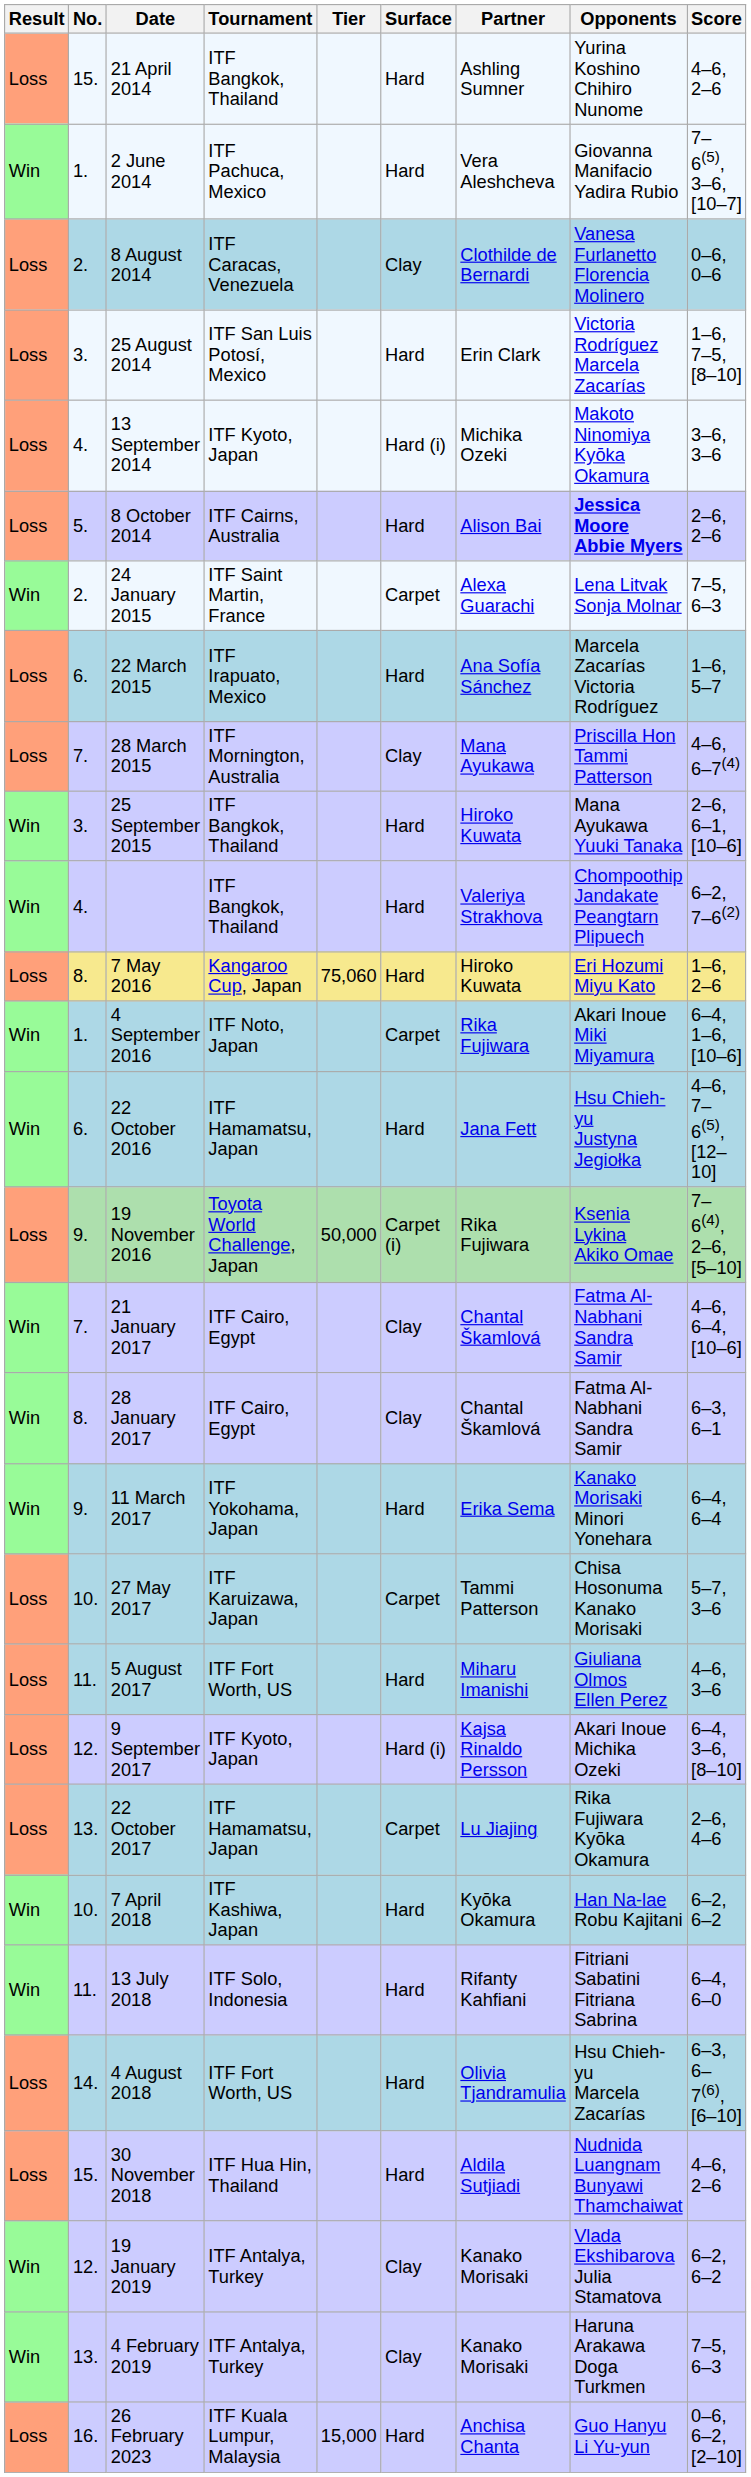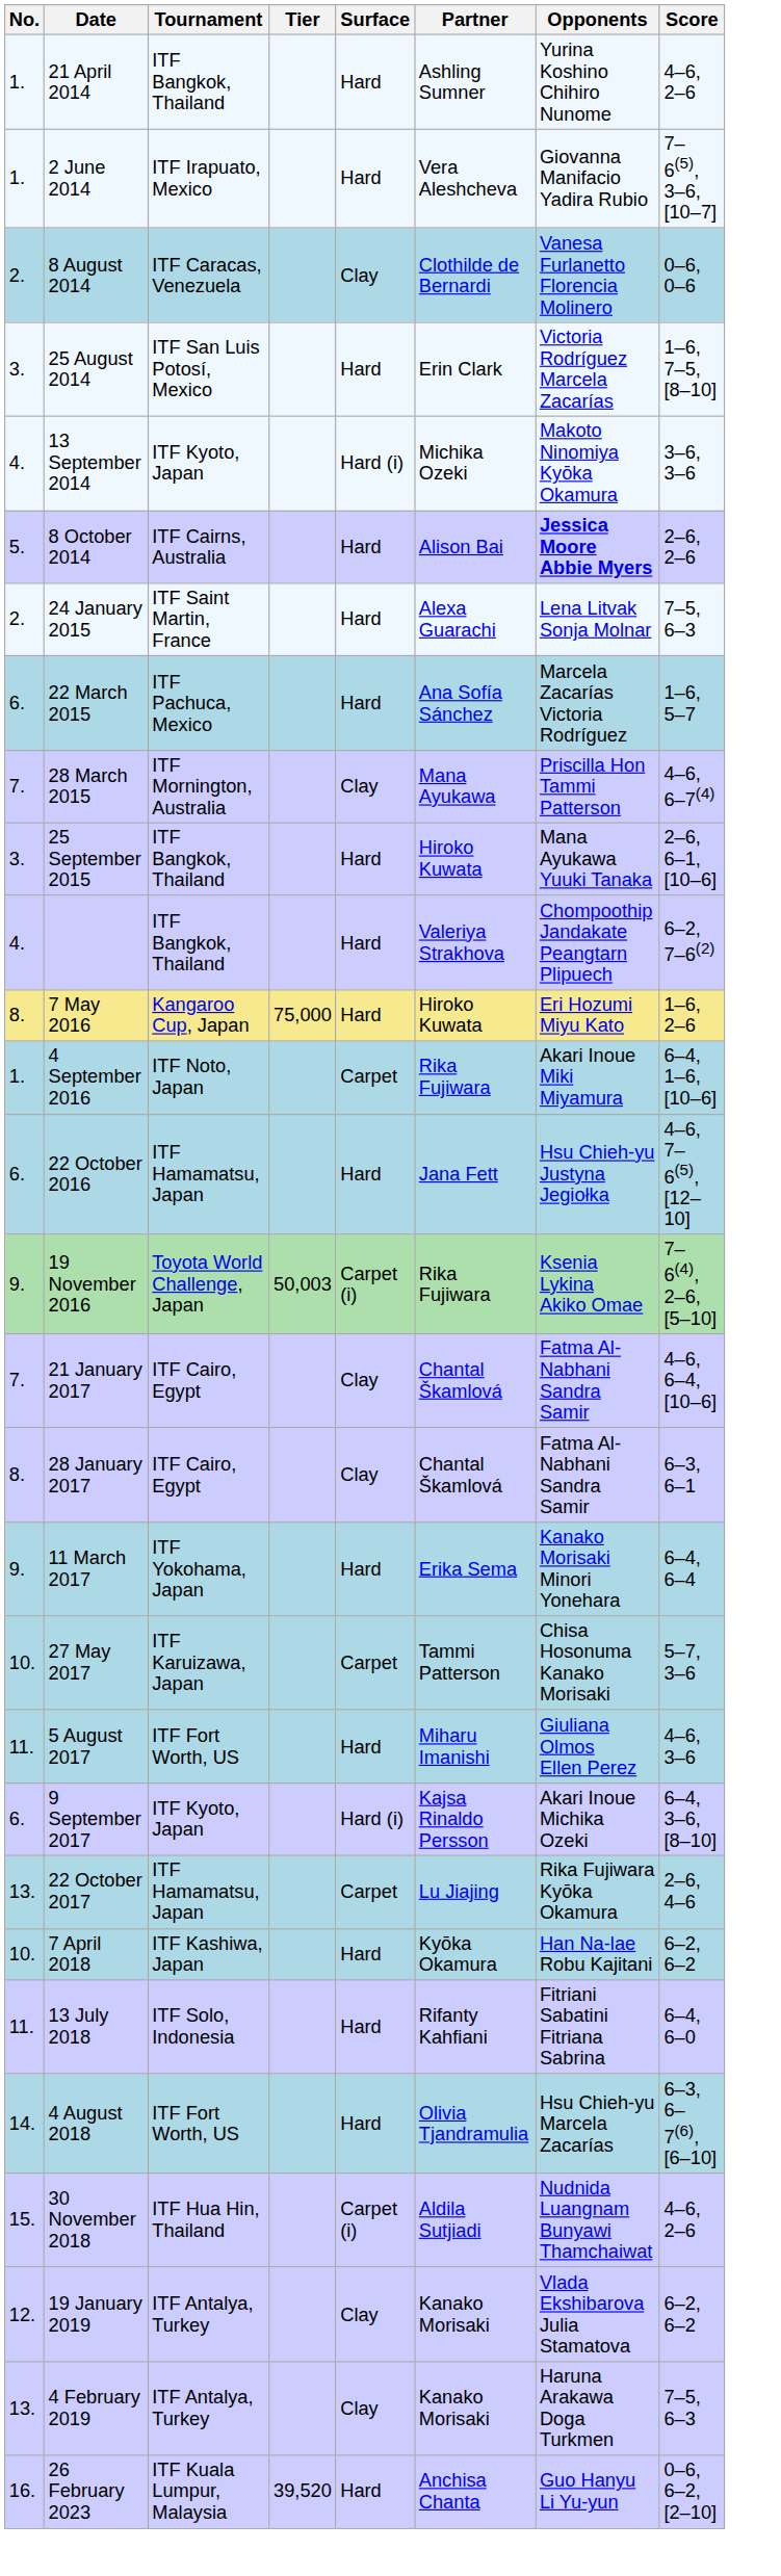- column: Result | Loss | Win | Loss | Loss | Loss | Loss | Win | Loss | Loss | Win | Win | Loss | Win | Win | Loss | Win | Win | Win | Loss | Loss | Loss | Loss | Win | Win | Loss | Loss | Win | Win | Loss
21 April 2014 | No.: 15. -> 1.
2 June 2014 | Tournament: ITF Pachuca, Mexico -> ITF Irapuato, Mexico
24 January 2015 | Surface: Carpet -> Hard
22 March 2015 | Tournament: ITF Irapuato, Mexico -> ITF Pachuca, Mexico
7 May 2016 | Tier: 75,060 -> 75,000
19 November 2016 | Tier: 50,000 -> 50,003
9 September 2017 | No.: 12. -> 6.
30 November 2018 | Surface: Hard -> Carpet (i)
26 February 2023 | Tier: 15,000 -> 39,520
